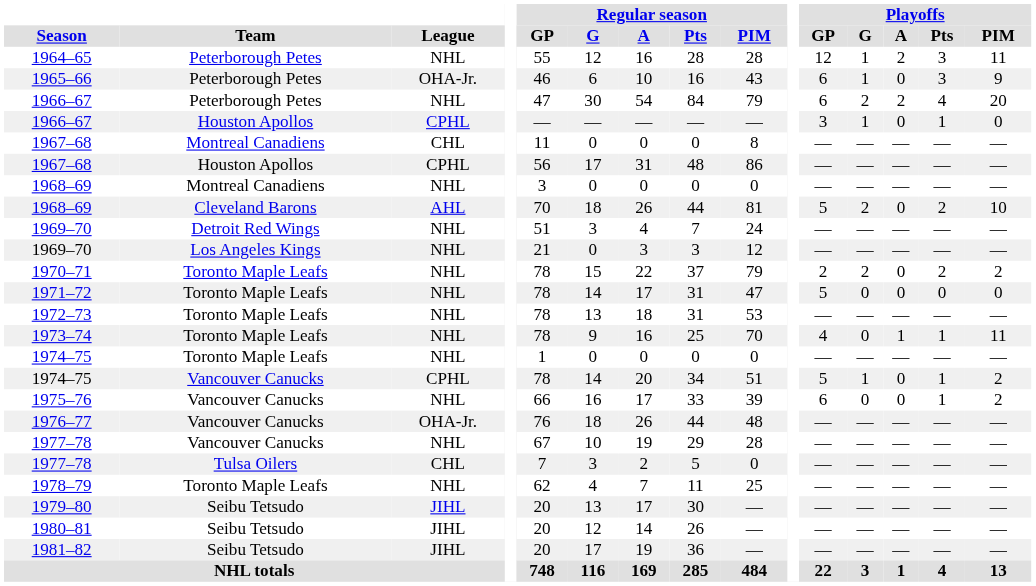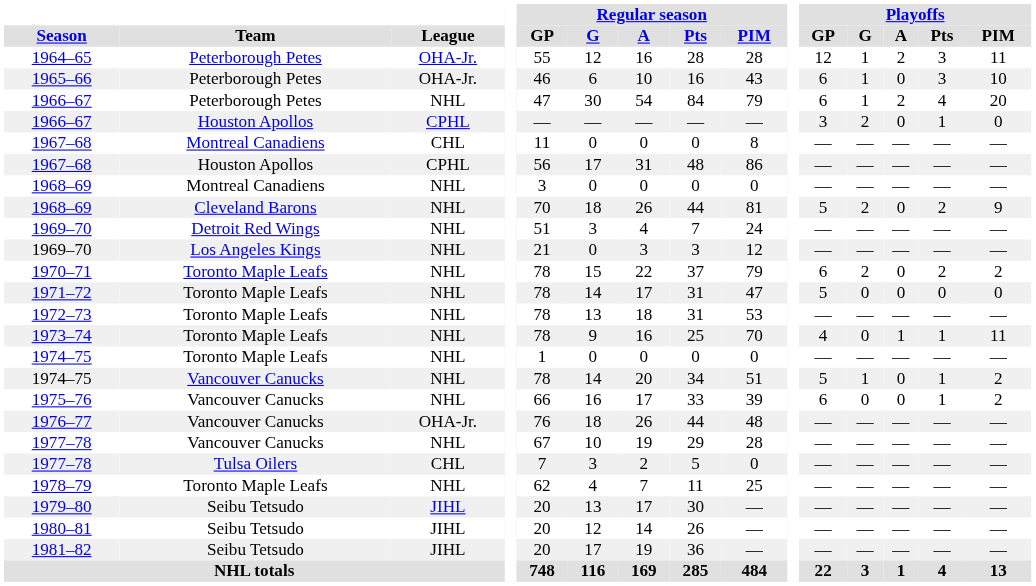1964–65 | League: NHL -> OHA-Jr.
1965–66 | Playoffs / PIM: 9 -> 10
1966–67 / Peterborough Petes | Playoffs / G: 2 -> 1
1966–67 / Houston Apollos | Playoffs / G: 1 -> 2
1968–69 / Cleveland Barons | League: AHL -> NHL
1968–69 / Cleveland Barons | Playoffs / PIM: 10 -> 9
1970–71 | Playoffs / GP: 2 -> 6
1974–75 / Vancouver Canucks | League: CPHL -> NHL
